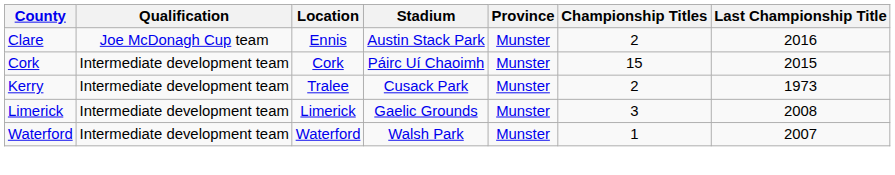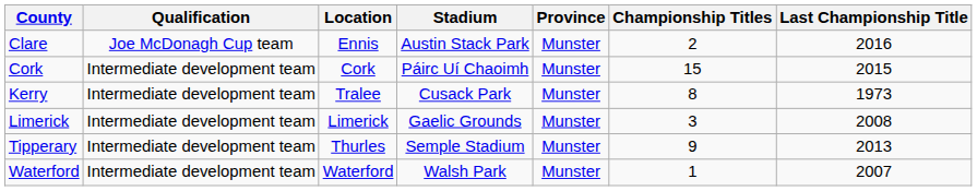Kerry | Championship Titles: 2 -> 8
+ row: Tipperary | Intermediate development team | Thurles | Semple Stadium | Munster | 9 | 2013
